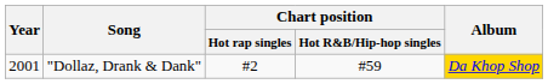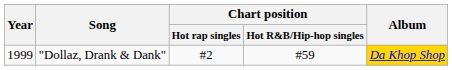"Dollaz, Drank & Dank" | Year: 2001 -> 1999
